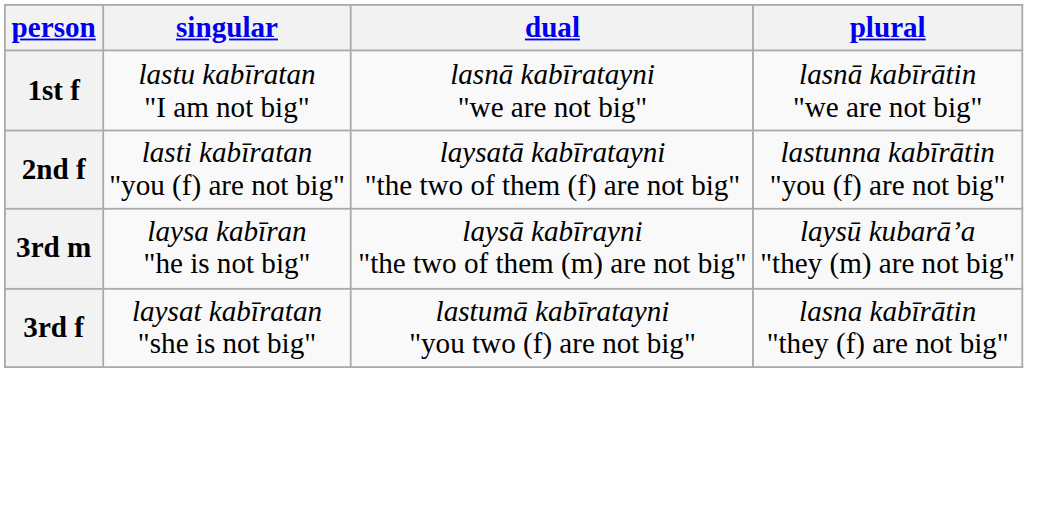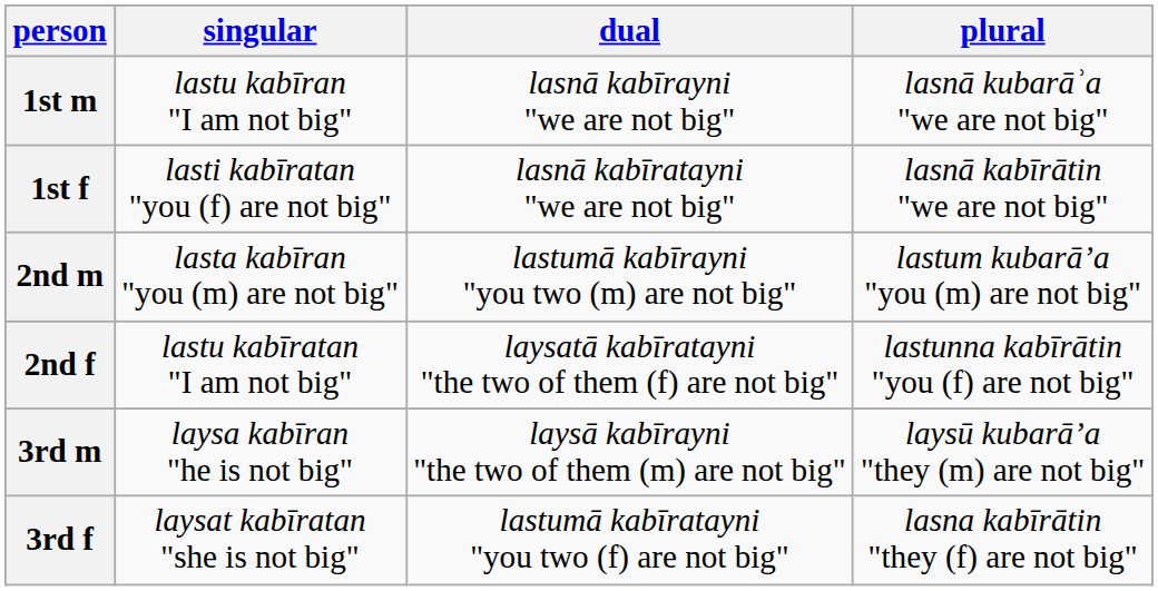+ row: 1st m | lastu kabīran "I am not big" | lasnā kabīrayni "we are not big" | lasnā kubarāʾa "we are not big"
1st f | singular: lastu kabīratan "I am not big" -> lasti kabīratan "you (f) are not big"
+ row: 2nd m | lasta kabīran "you (m) are not big" | lastumā kabīrayni "you two (m) are not big" | lastum kubarā’a "you (m) are not big"
2nd f | singular: lasti kabīratan "you (f) are not big" -> lastu kabīratan "I am not big"
